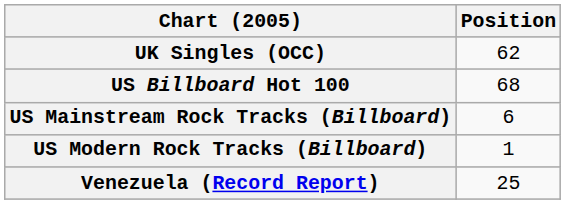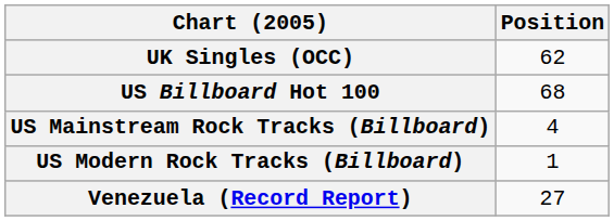US Mainstream Rock Tracks (Billboard) | Position: 6 -> 4
Venezuela (Record Report) | Position: 25 -> 27
